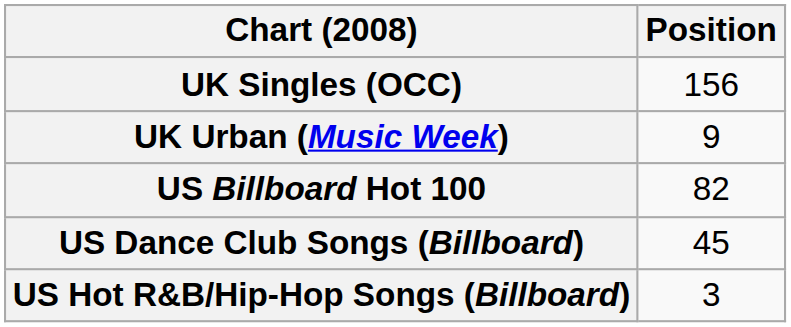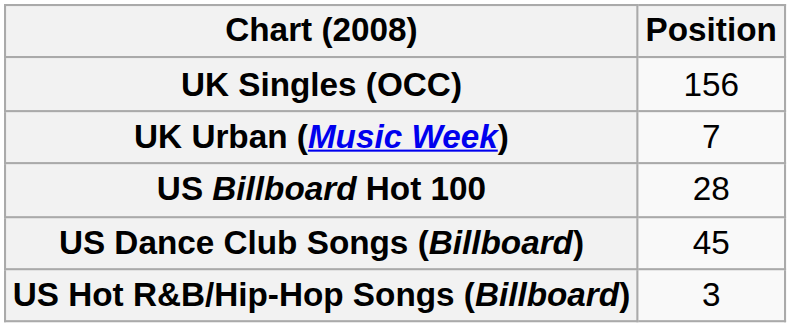UK Urban (Music Week) | Position: 9 -> 7
US Billboard Hot 100 | Position: 82 -> 28
